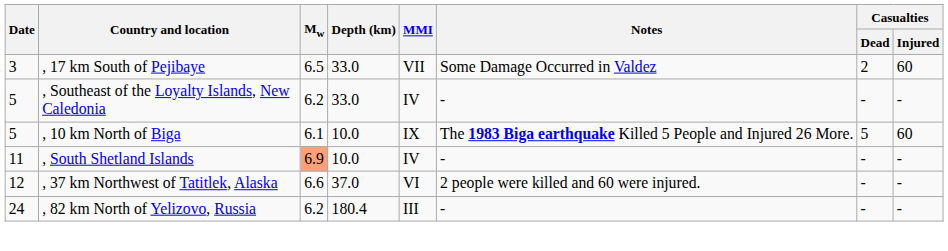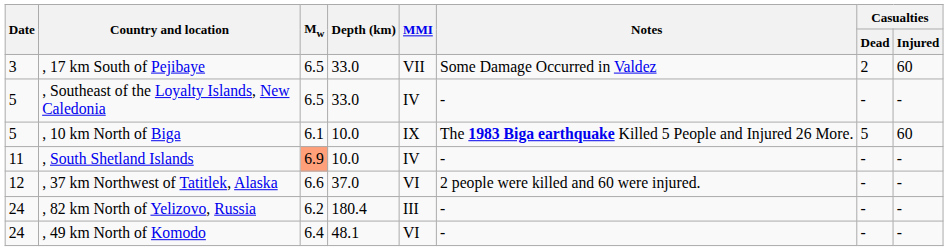, Southeast of the Loyalty Islands, New Caledonia | Mw: 6.2 -> 6.5
+ row: 24 | , 49 km North of Komodo | 6.4 | 48.1 | VI | - | - | -
